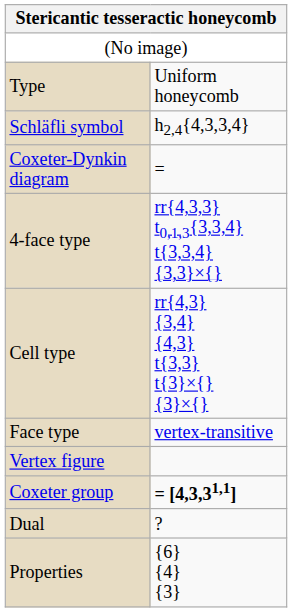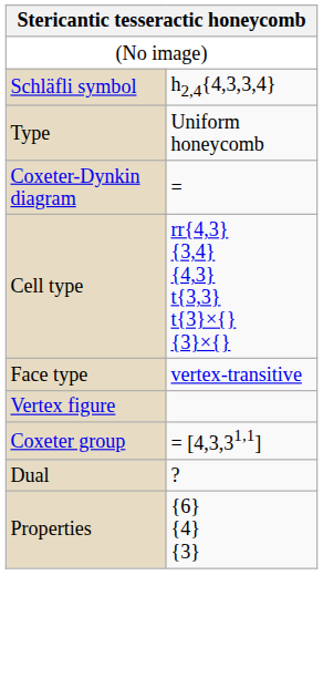rows swapped: Type <-> Schläfli symbol
- row: 4-face type | rr{4,3,3} t0,1,3{3,3,4} t{3,3,4} {3,3}×{}
Coxeter group | column 2: bold -> normal
